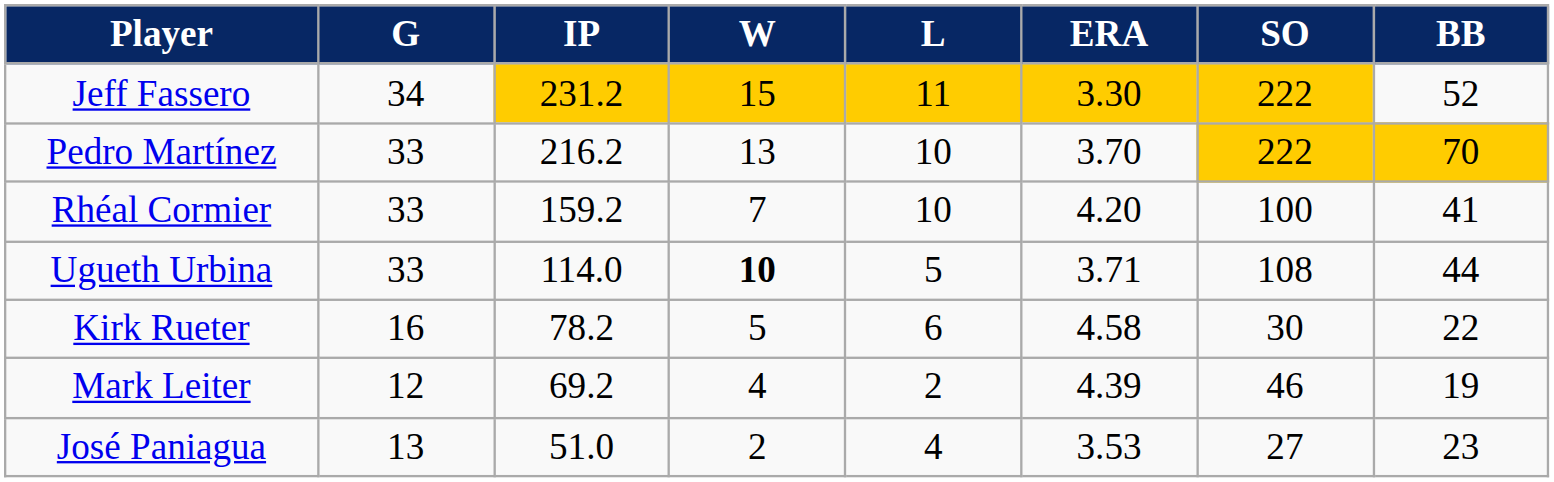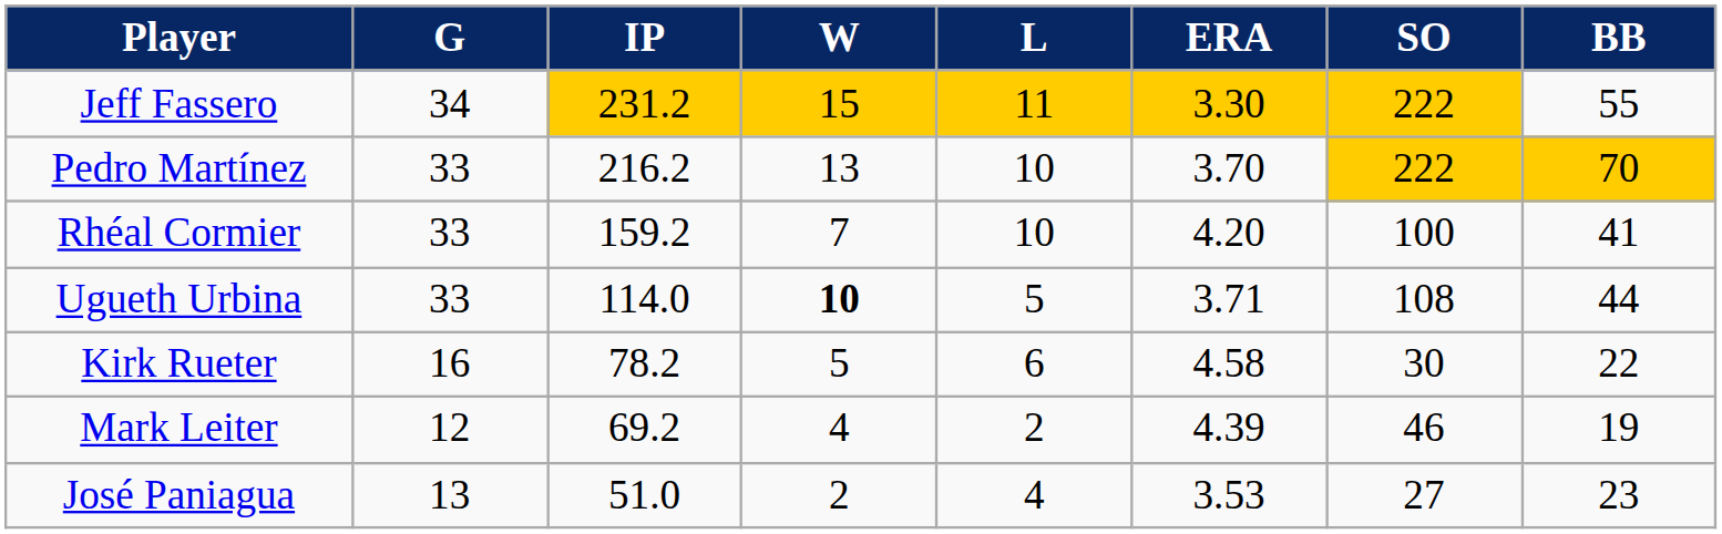Jeff Fassero | BB: 52 -> 55
